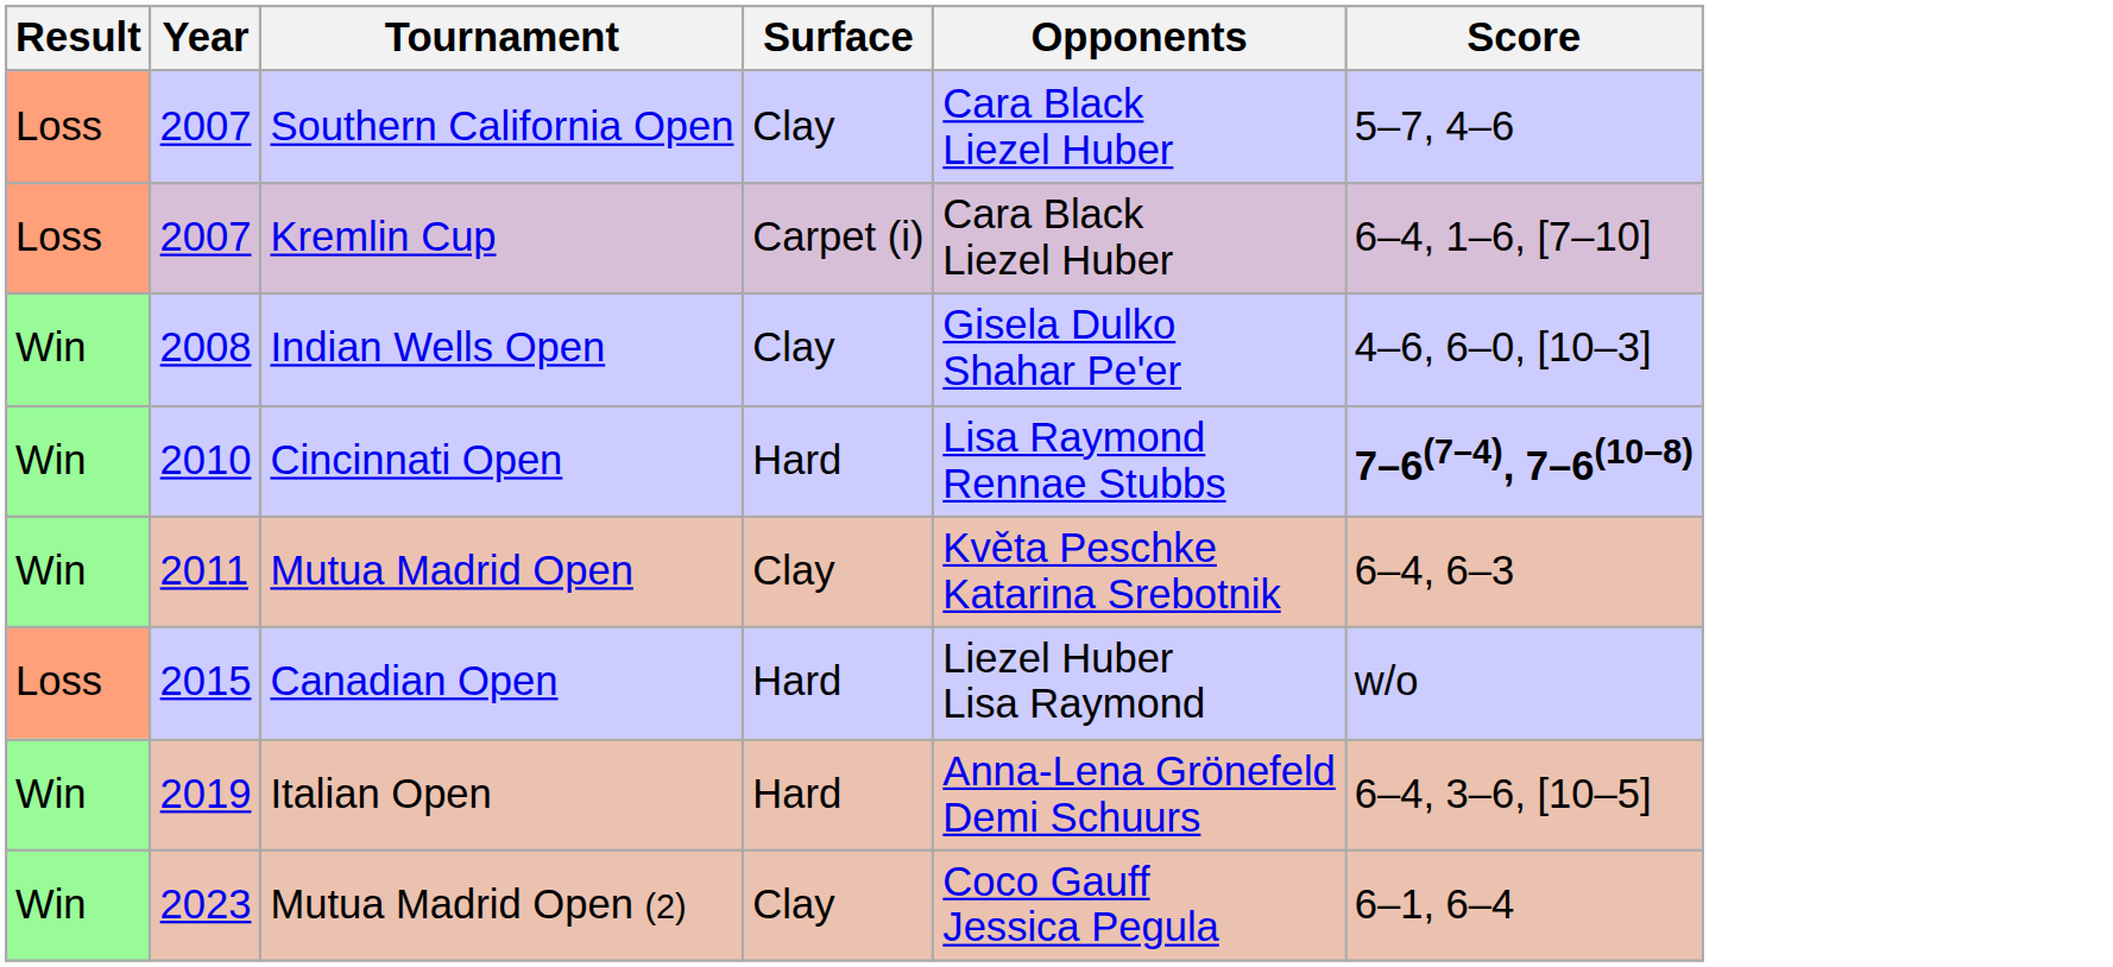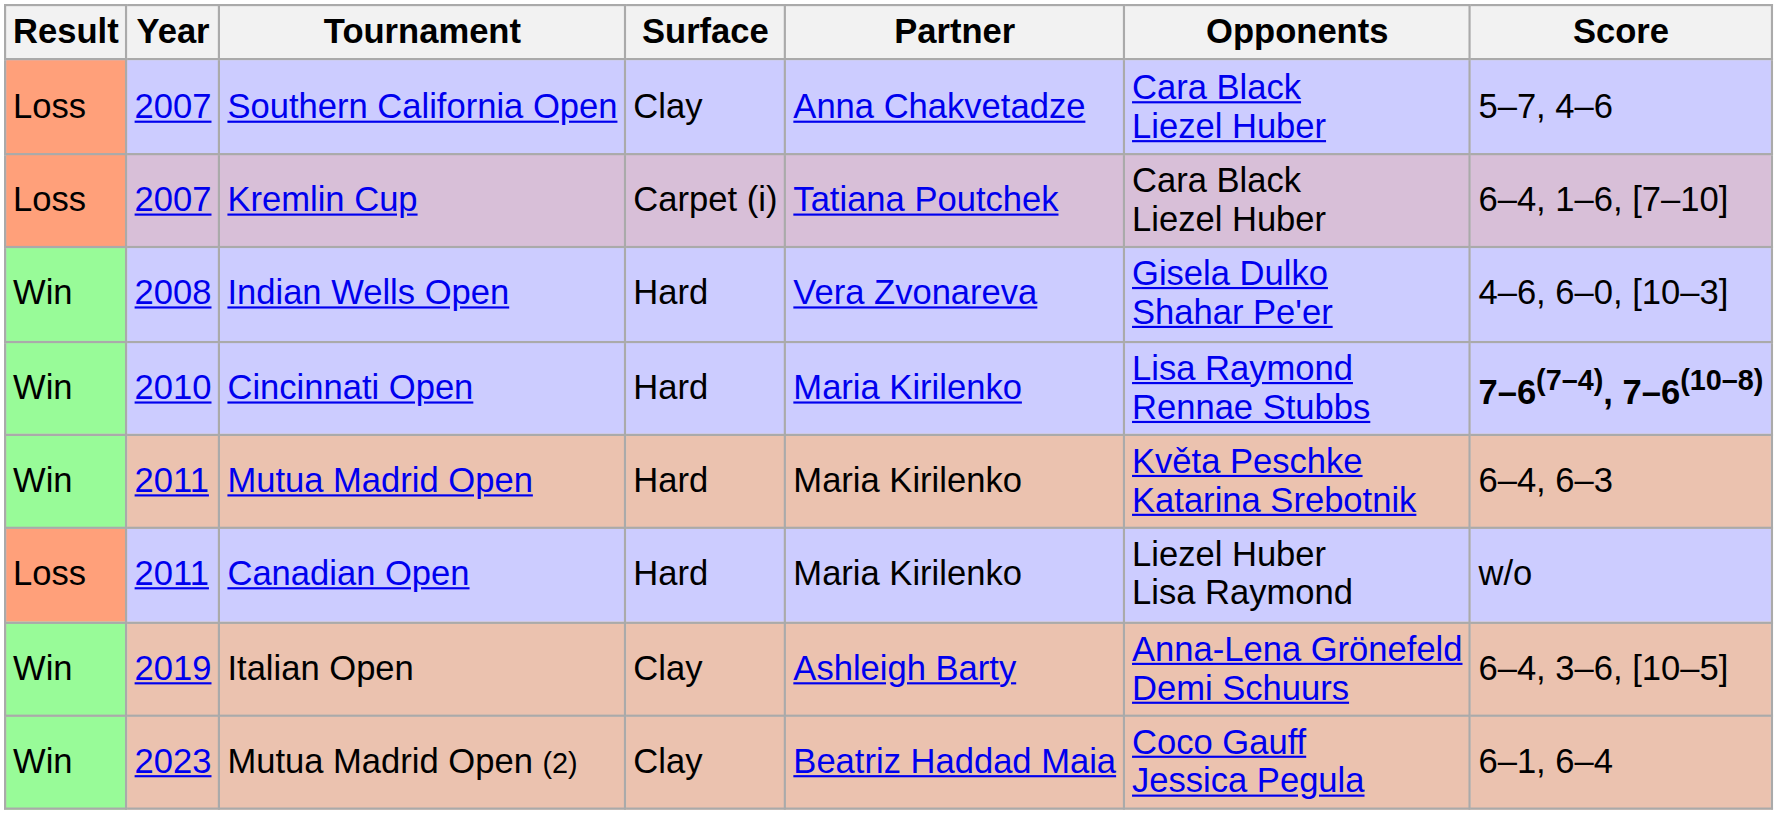+ column: Partner | Anna Chakvetadze | Tatiana Poutchek | Vera Zvonareva | Maria Kirilenko | Maria Kirilenko | Maria Kirilenko | Ashleigh Barty | Beatriz Haddad Maia
Indian Wells Open | Surface: Clay -> Hard
Mutua Madrid Open | Surface: Clay -> Hard
Canadian Open | Year: 2015 -> 2011
Italian Open | Surface: Hard -> Clay
